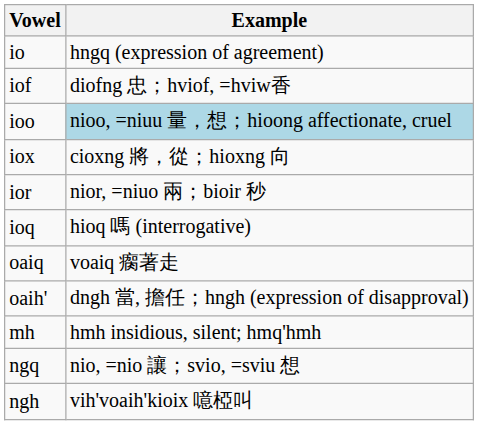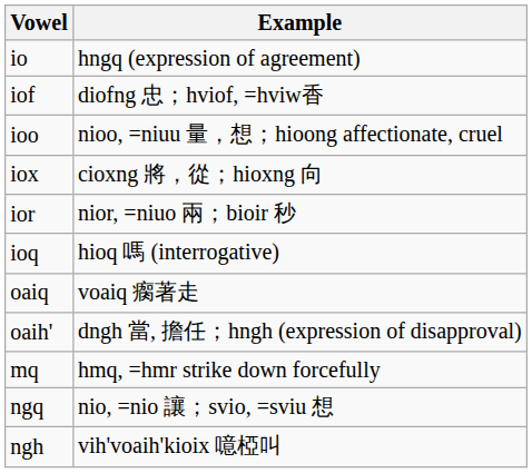ioo | Example: lightblue background -> no background
+ row: mq | hmq, =hmr strike down forcefully
- row: mh | hmh insidious, silent; hmq'hmh
